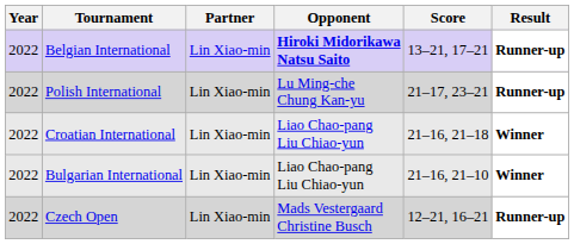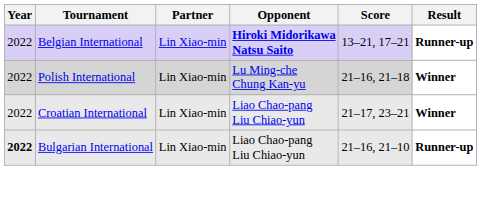Polish International | Score: 21–17, 23–21 -> 21–16, 21–18
Polish International | Result: Runner-up -> Winner
Croatian International | Score: 21–16, 21–18 -> 21–17, 23–21
Bulgarian International | Year: normal -> bold
Bulgarian International | Result: Winner -> Runner-up
- row: 2022 | Czech Open | Lin Xiao-min | Mads Vestergaard Christine Busch | 12–21, 16–21 | Runner-up
